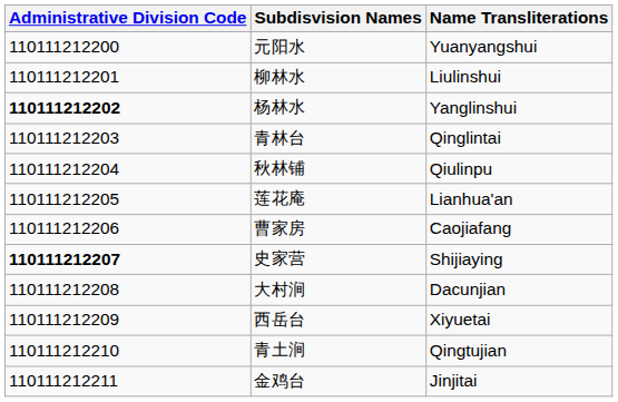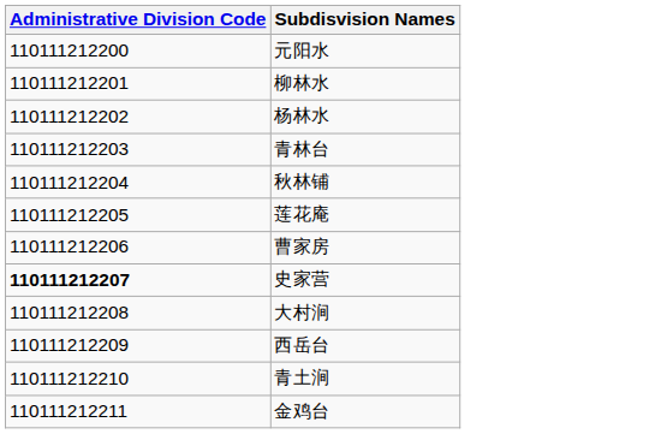- column: Name Transliterations | Yuanyangshui | Liulinshui | Yanglinshui | Qinglintai | Qiulinpu | Lianhua'an | Caojiafang | Shijiaying | Dacunjian | Xiyuetai | Qingtujian | Jinjitai
杨林水 | Administrative Division Code: bold -> normal
